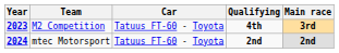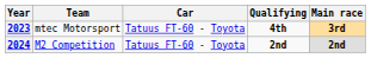2023 | Team: M2 Competition -> mtec Motorsport
2024 | Team: mtec Motorsport -> M2 Competition
